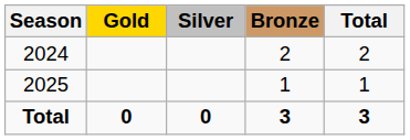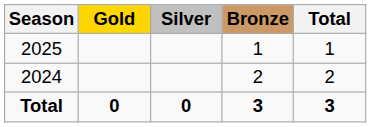rows swapped: 2024 <-> 2025
